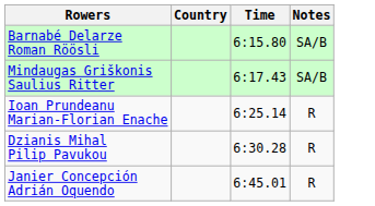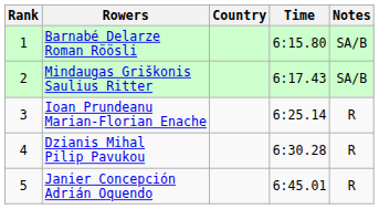+ column: Rank | 1 | 2 | 3 | 4 | 5
